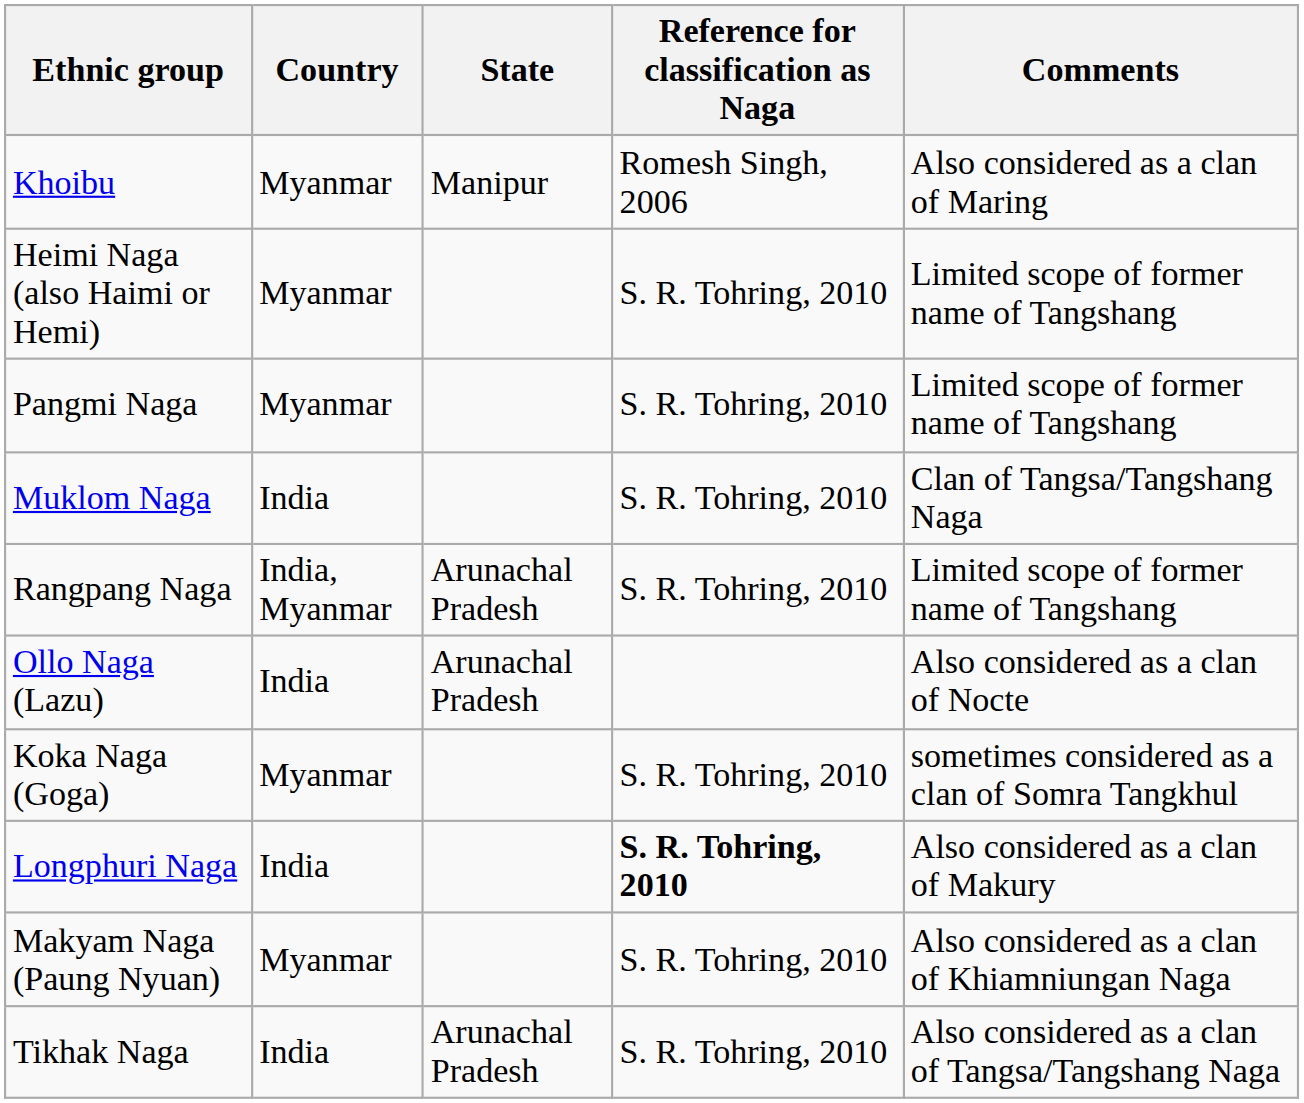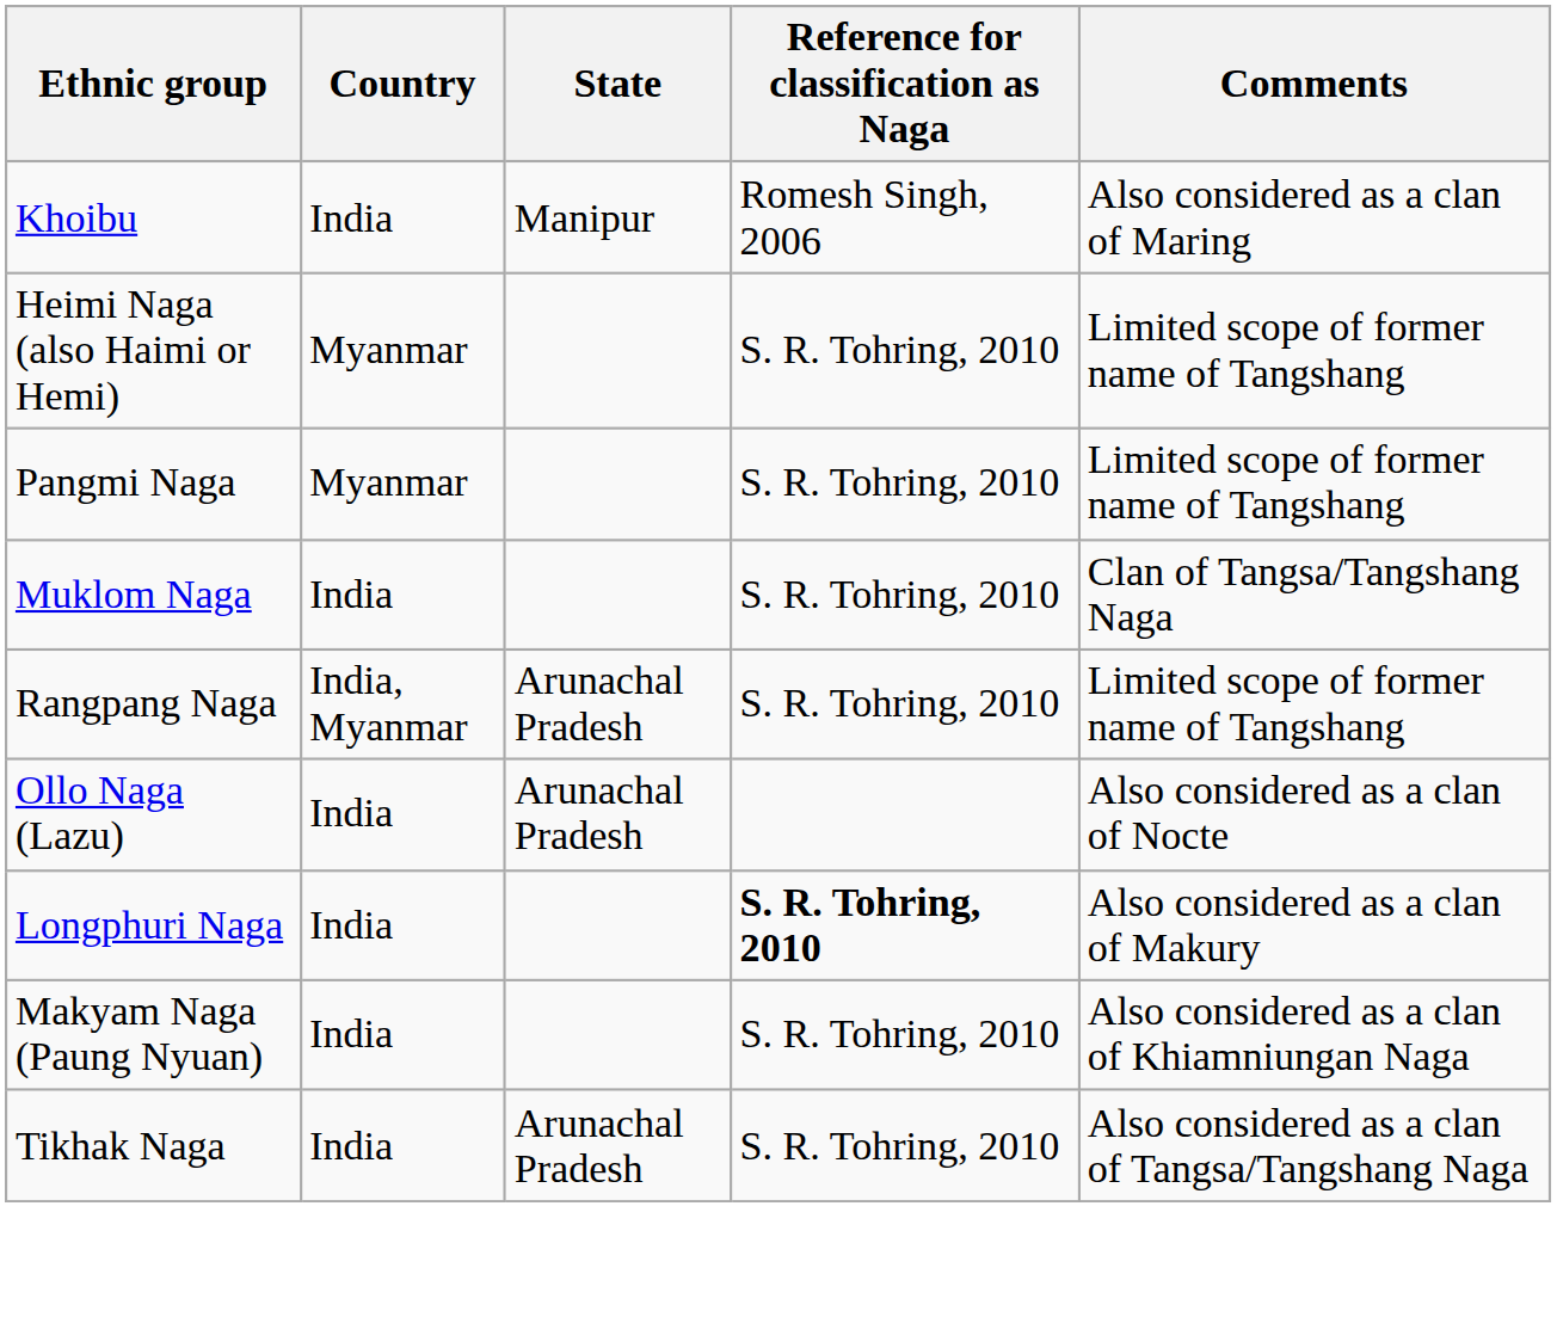Khoibu | Country: Myanmar -> India
- row: Koka Naga (Goga) | Myanmar | S. R. Tohring, 2010 | sometimes considered as a clan of Somra Tangkhul
Makyam Naga (Paung Nyuan) | Country: Myanmar -> India
